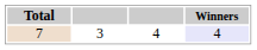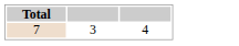- column: Winners | 4
